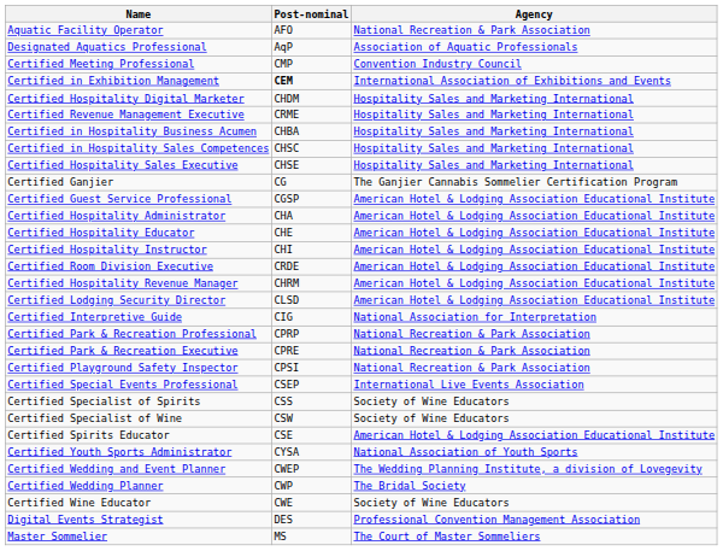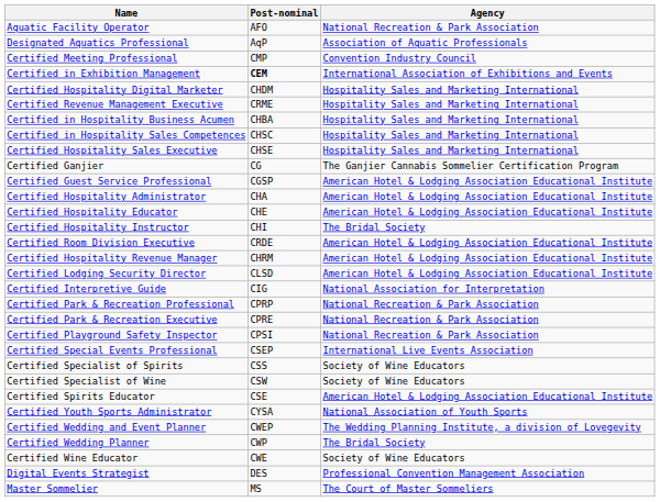Certified Hospitality Instructor | Agency: American Hotel & Lodging Association Educational Institute -> The Bridal Society
